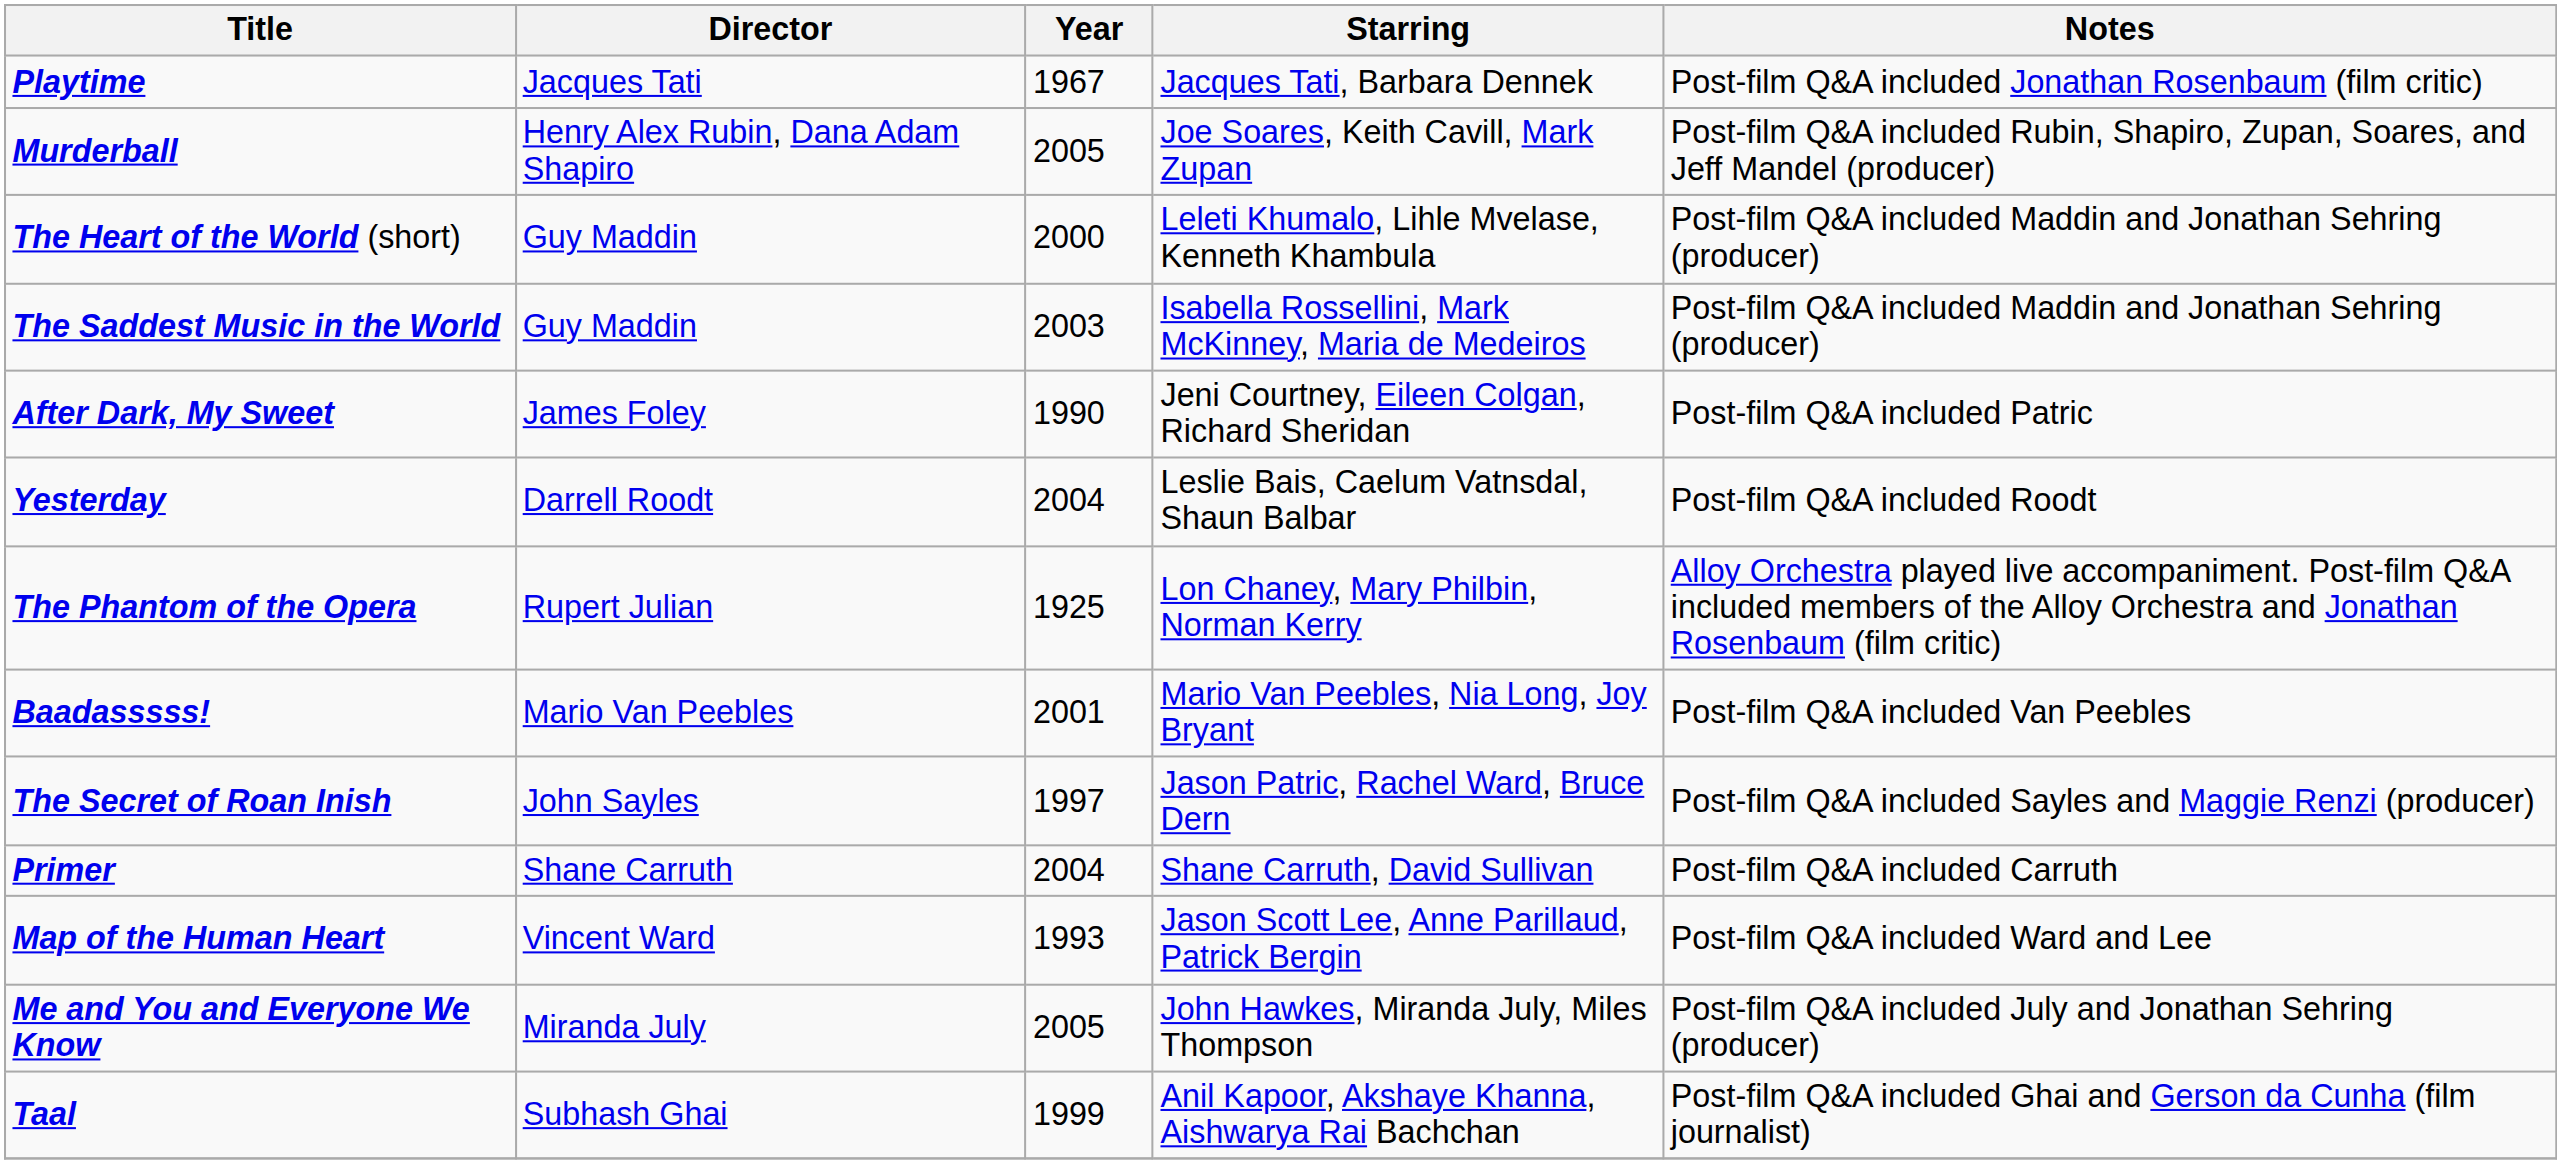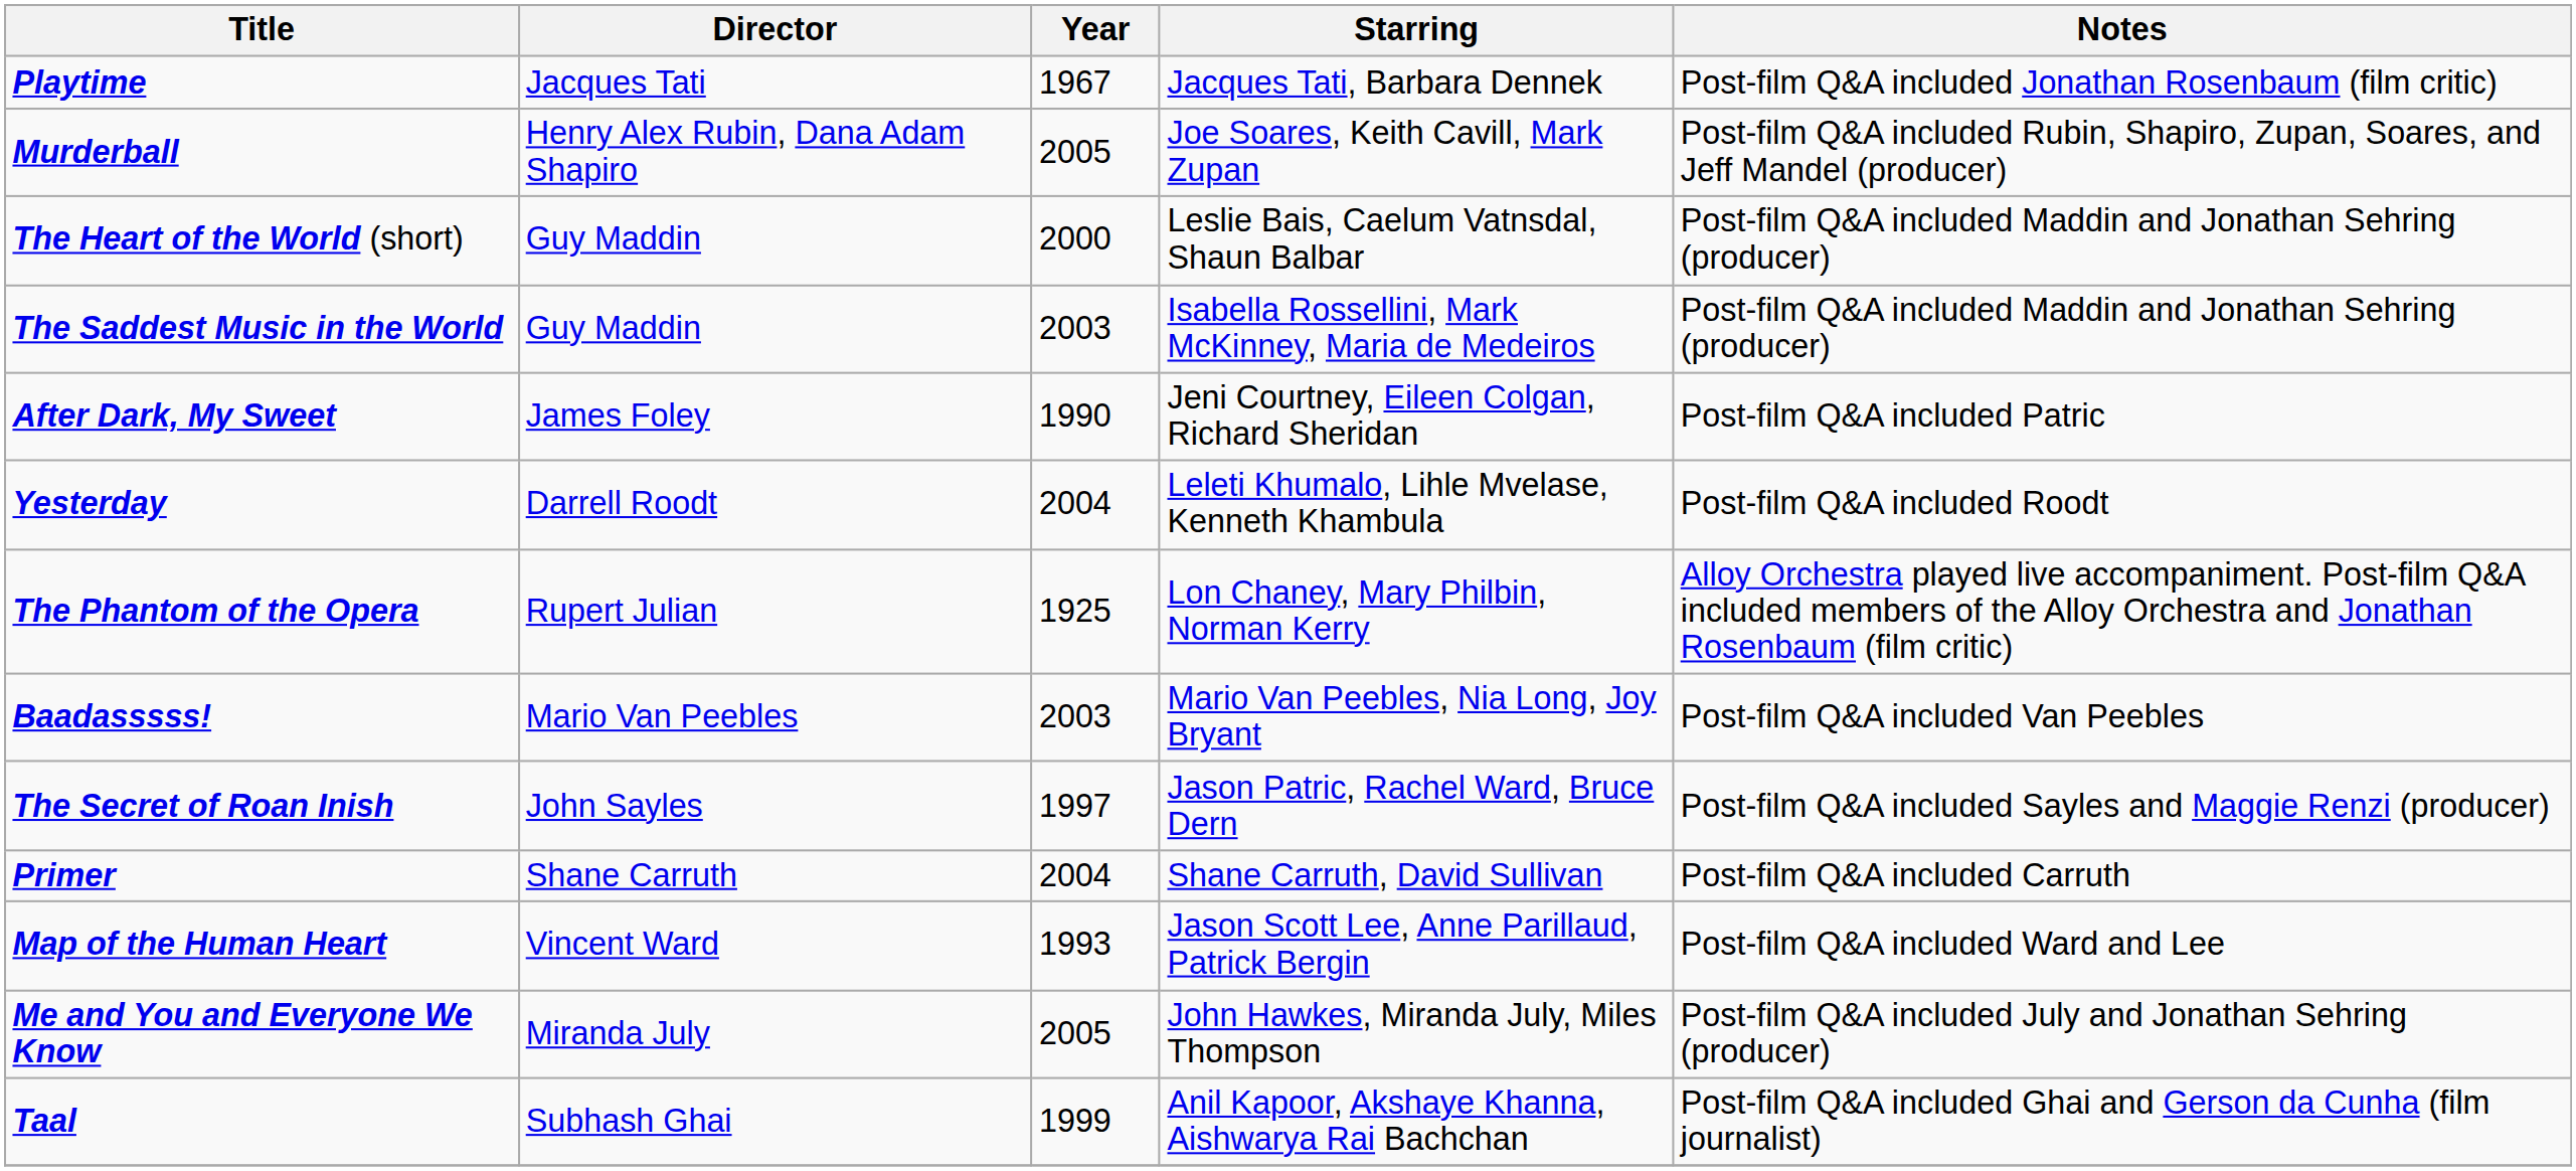The Heart of the World (short) | Starring: Leleti Khumalo, Lihle Mvelase, Kenneth Khambula -> Leslie Bais, Caelum Vatnsdal, Shaun Balbar
Yesterday | Starring: Leslie Bais, Caelum Vatnsdal, Shaun Balbar -> Leleti Khumalo, Lihle Mvelase, Kenneth Khambula
Baadasssss! | Year: 2001 -> 2003
